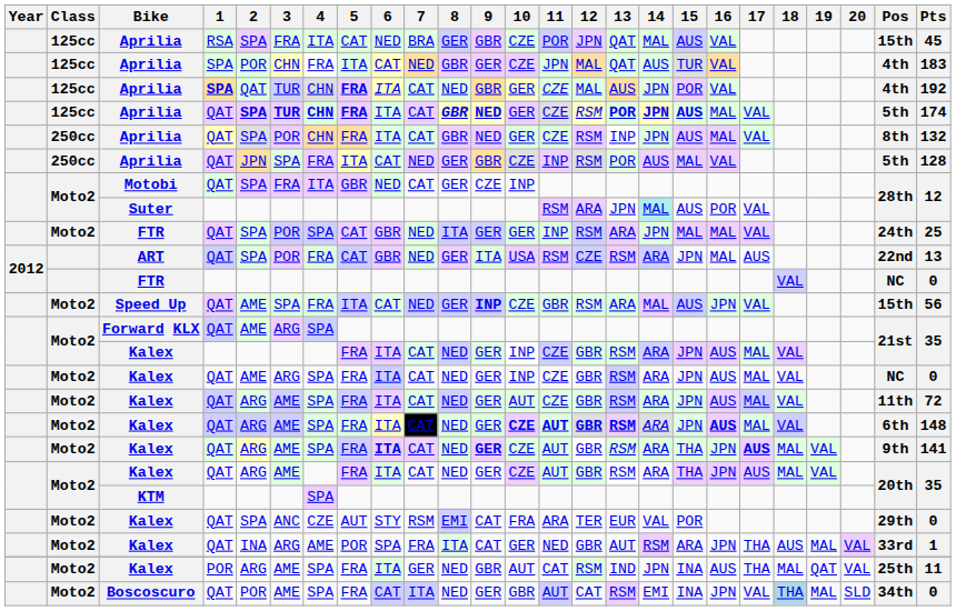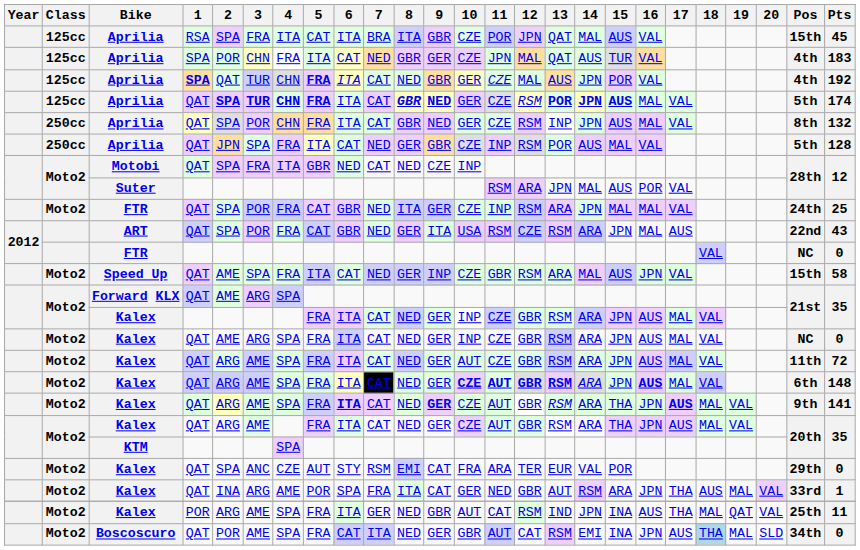Aprilia / RSA | 6: NED -> ITA
Aprilia / RSA | 8: GER -> ITA
Motobi | 8: GER -> NED
Suter | 14: paleturquoise background -> no background
FTR / QAT | 4: SPA -> FRA
FTR / QAT | 10: GER -> CZE
ART | Pts: 13 -> 43
Speed Up | 9: bold -> normal
Speed Up | Pts: 56 -> 58
Boscoscuro | 17: VAL -> AUS
